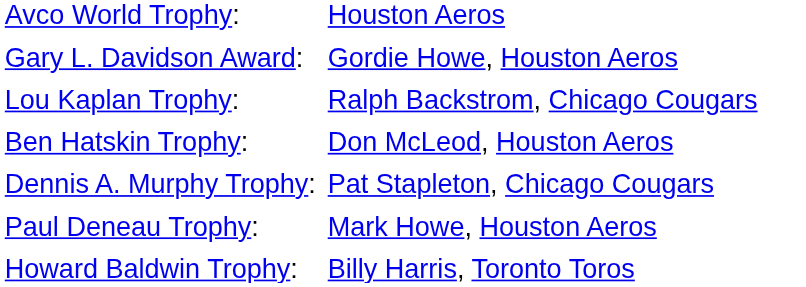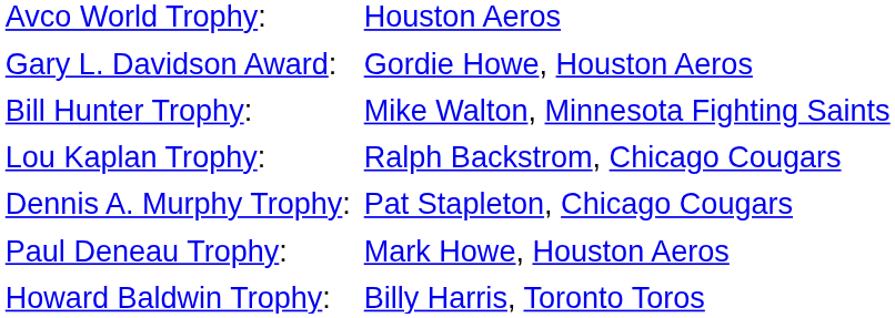+ row: Bill Hunter Trophy: | Mike Walton, Minnesota Fighting Saints
- row: Ben Hatskin Trophy: | Don McLeod, Houston Aeros
